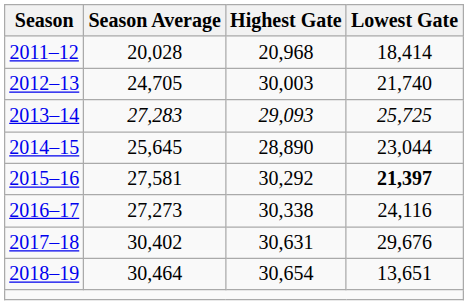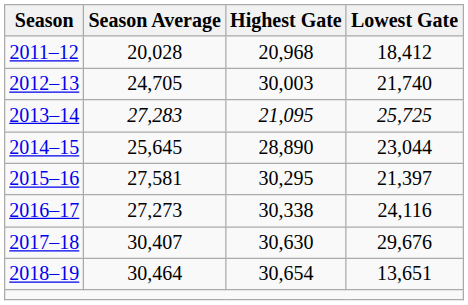2011–12 | Lowest Gate: 18,414 -> 18,412
2013–14 | Highest Gate: 29,093 -> 21,095
2015–16 | Highest Gate: 30,292 -> 30,295
2015–16 | Lowest Gate: bold -> normal
2017–18 | Season Average: 30,402 -> 30,407
2017–18 | Highest Gate: 30,631 -> 30,630
